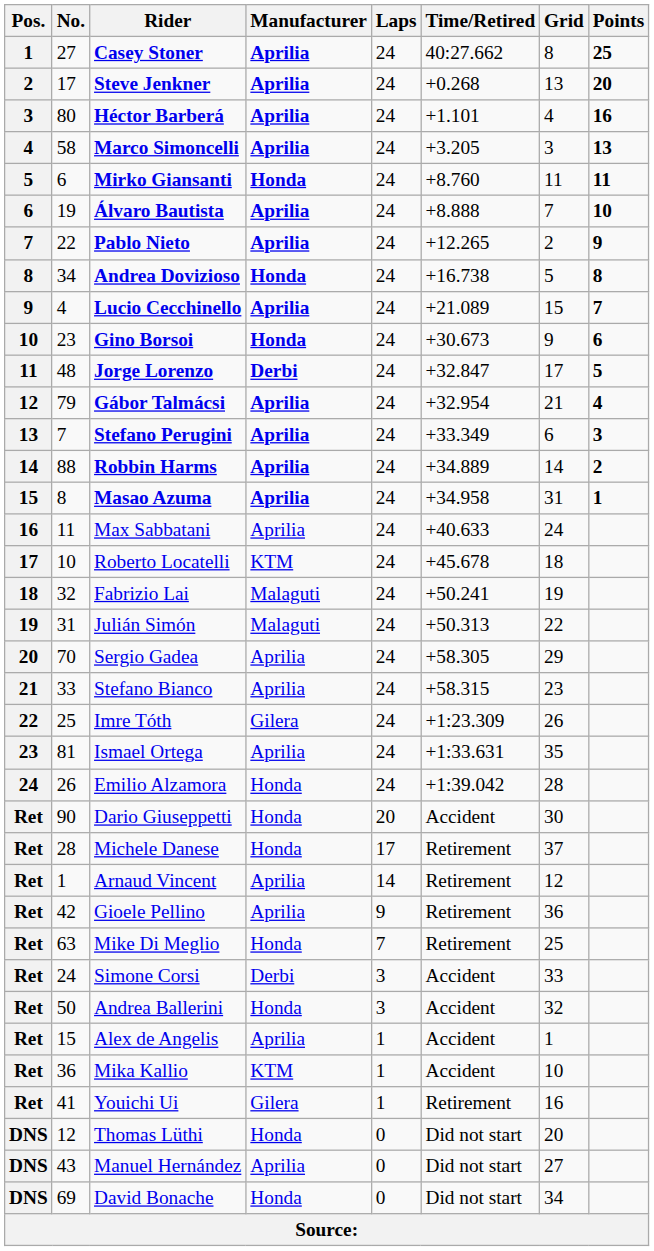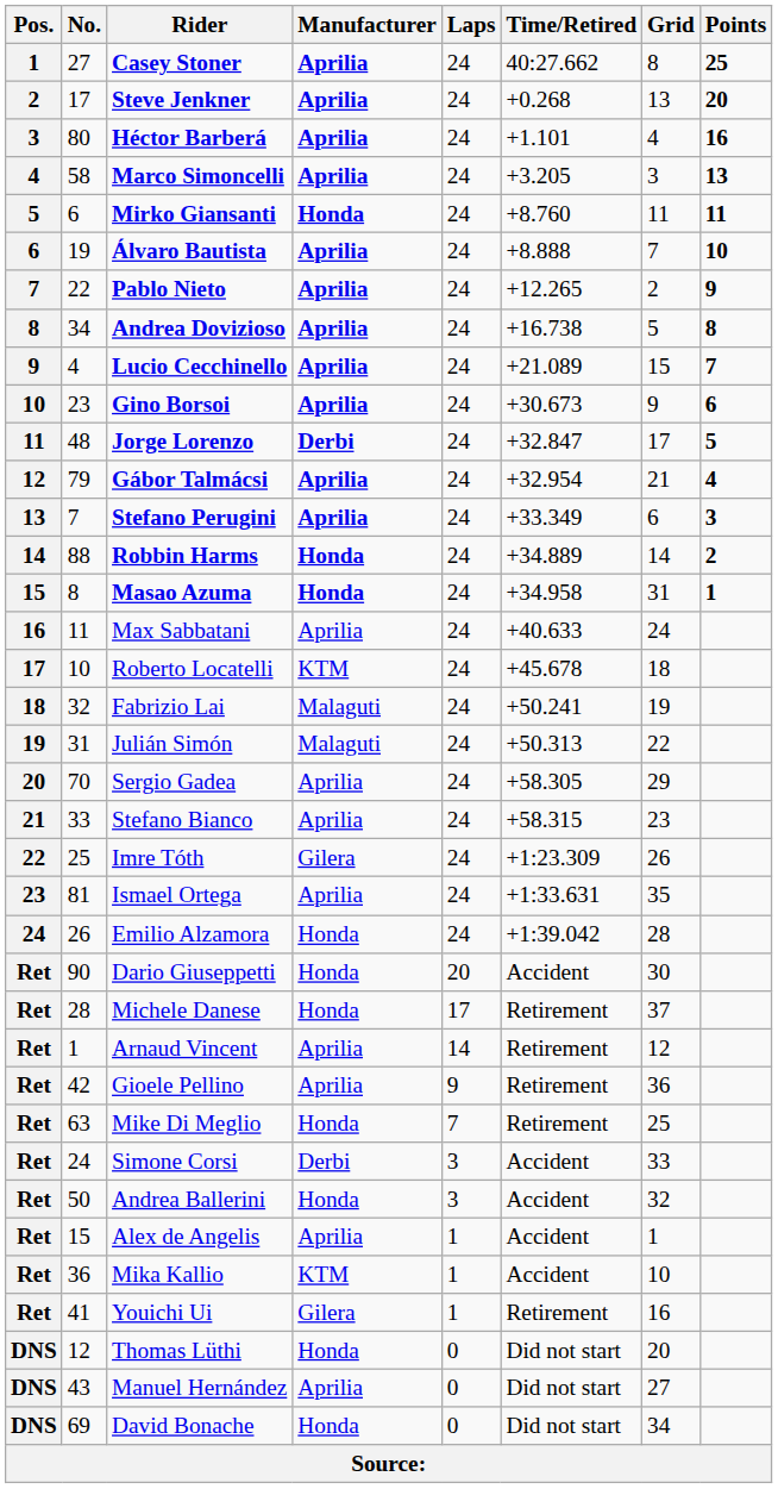Andrea Dovizioso | Manufacturer: Honda -> Aprilia
Gino Borsoi | Manufacturer: Honda -> Aprilia
Robbin Harms | Manufacturer: Aprilia -> Honda
Masao Azuma | Manufacturer: Aprilia -> Honda
